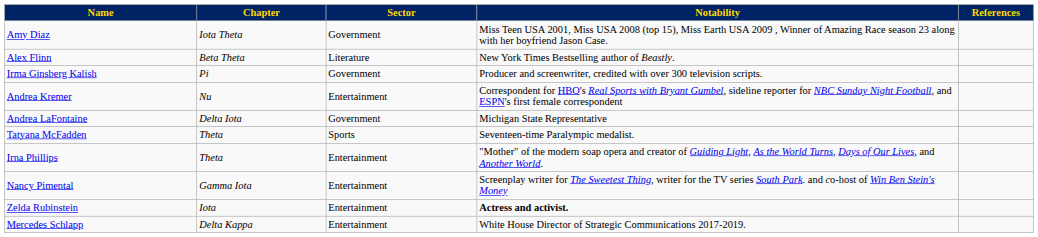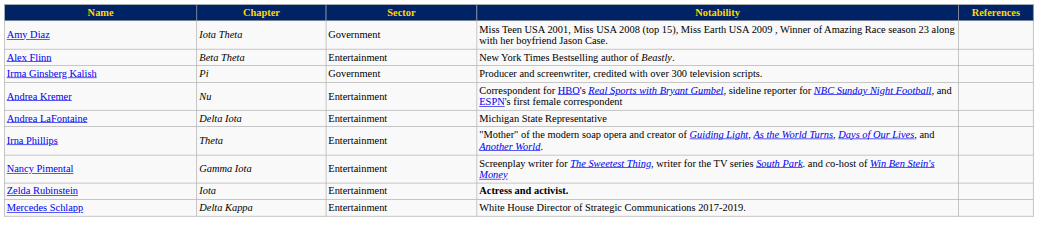Alex Flinn | Sector: Literature -> Entertainment
Andrea LaFontaine | Sector: Government -> Entertainment
- row: Tatyana McFadden | Theta | Sports | Seventeen-time Paralympic medalist.
